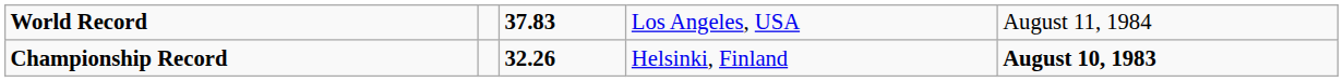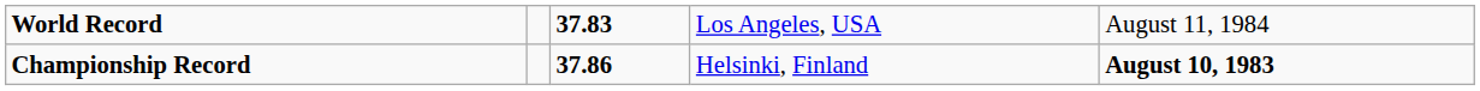Championship Record | column 3: 32.26 -> 37.86
